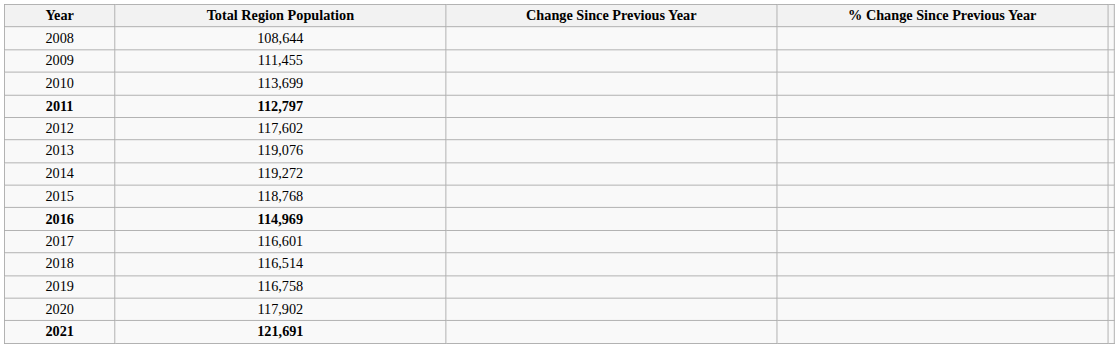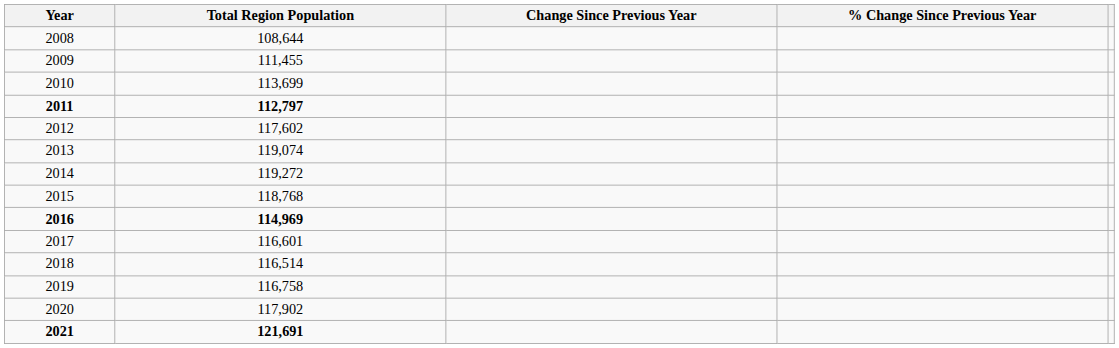2013 | Total Region Population: 119,076 -> 119,074
